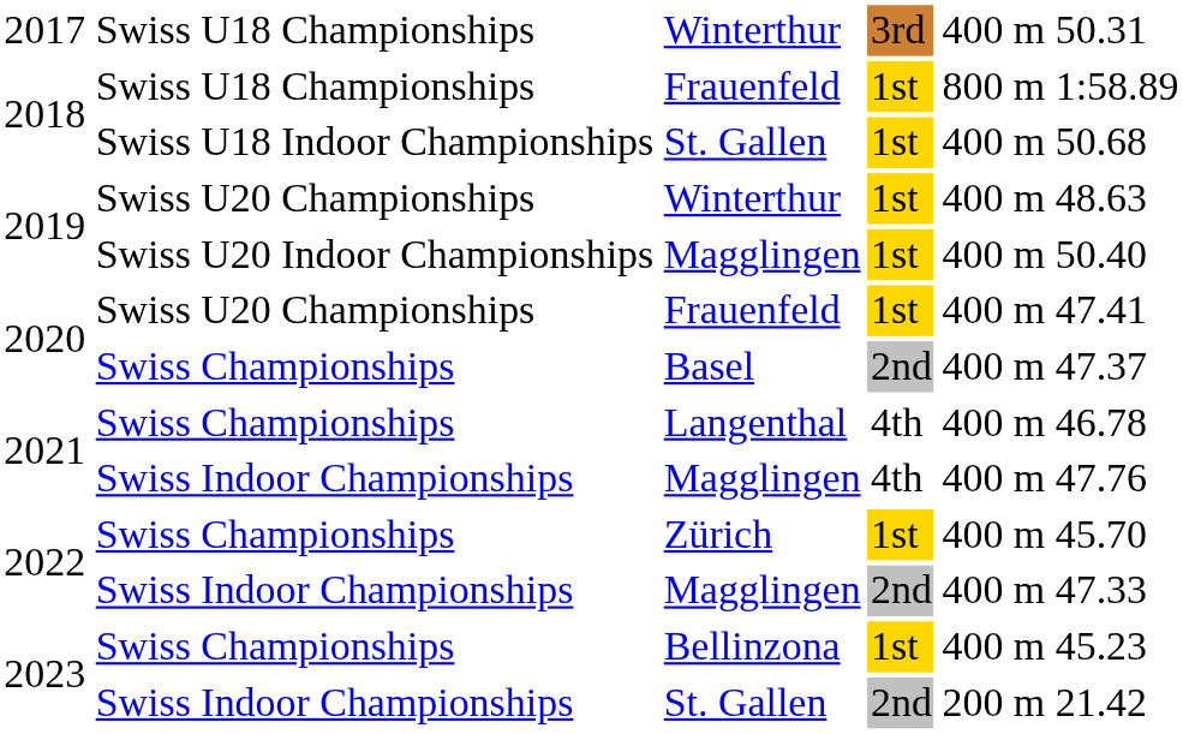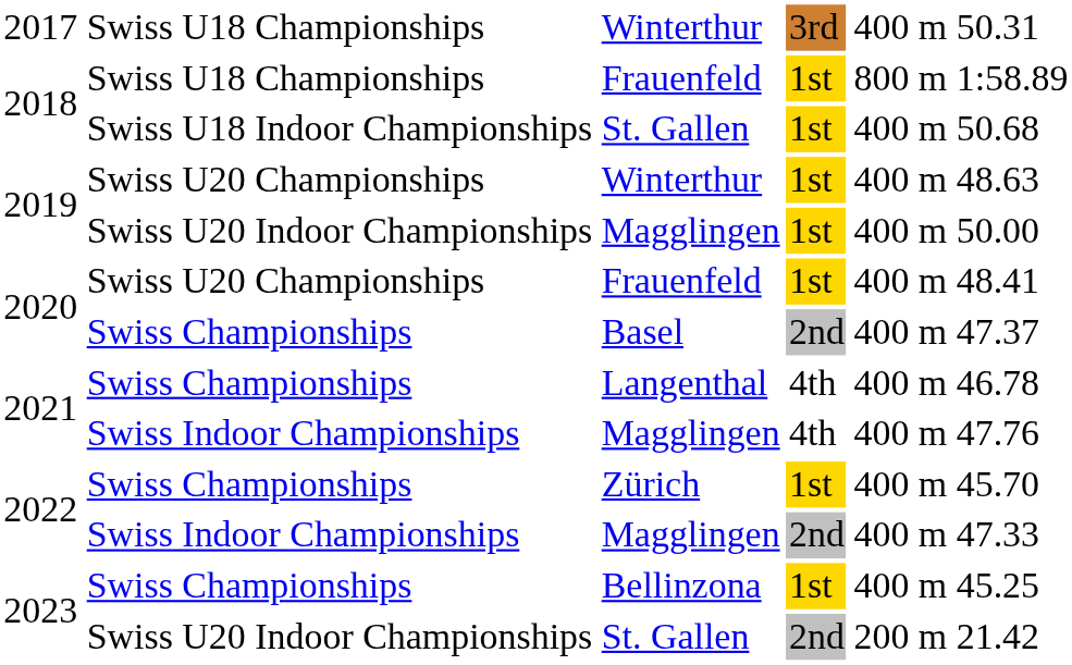2019 / Magglingen | column 6: 50.40 -> 50.00
2020 / Frauenfeld | column 6: 47.41 -> 48.41
Bellinzona | column 6: 45.23 -> 45.25
2023 / St. Gallen | column 2: Swiss Indoor Championships -> Swiss U20 Indoor Championships
